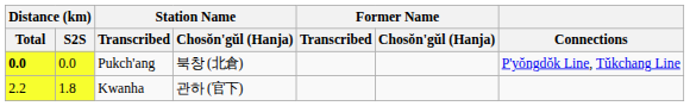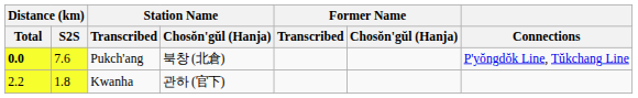Pukch'ang | Distance (km) / S2S: 0.0 -> 7.6
